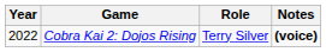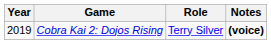Cobra Kai 2: Dojos Rising | Year: 2022 -> 2019
